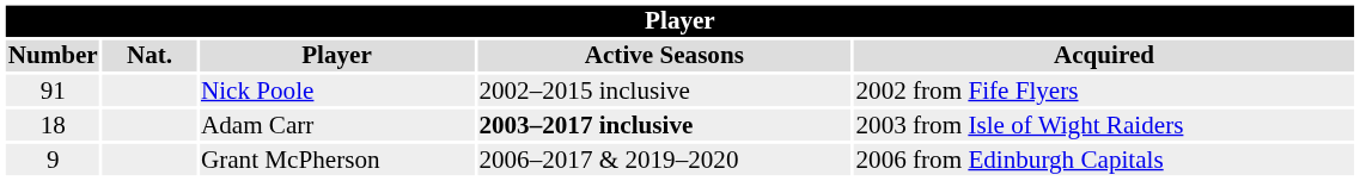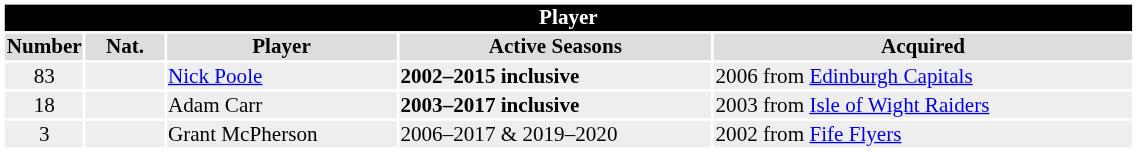Nick Poole | Number: 91 -> 83
Nick Poole | Active Seasons: normal -> bold
Nick Poole | Acquired: 2002 from Fife Flyers -> 2006 from Edinburgh Capitals
Grant McPherson | Number: 9 -> 3
Grant McPherson | Acquired: 2006 from Edinburgh Capitals -> 2002 from Fife Flyers
